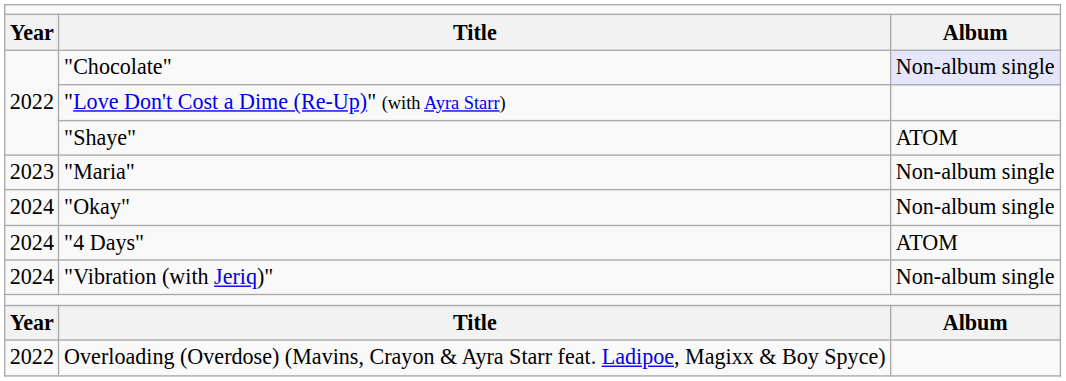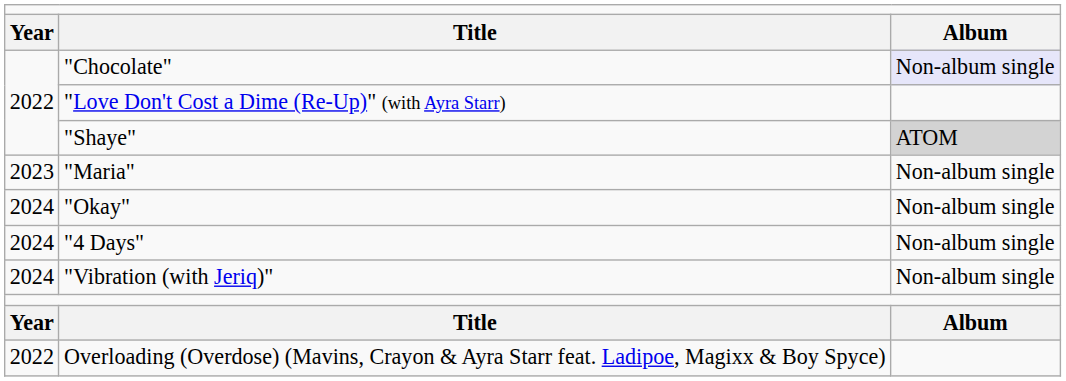"Shaye" | column 3: no background -> lightgrey background
"4 Days" | column 3: ATOM -> Non-album single
